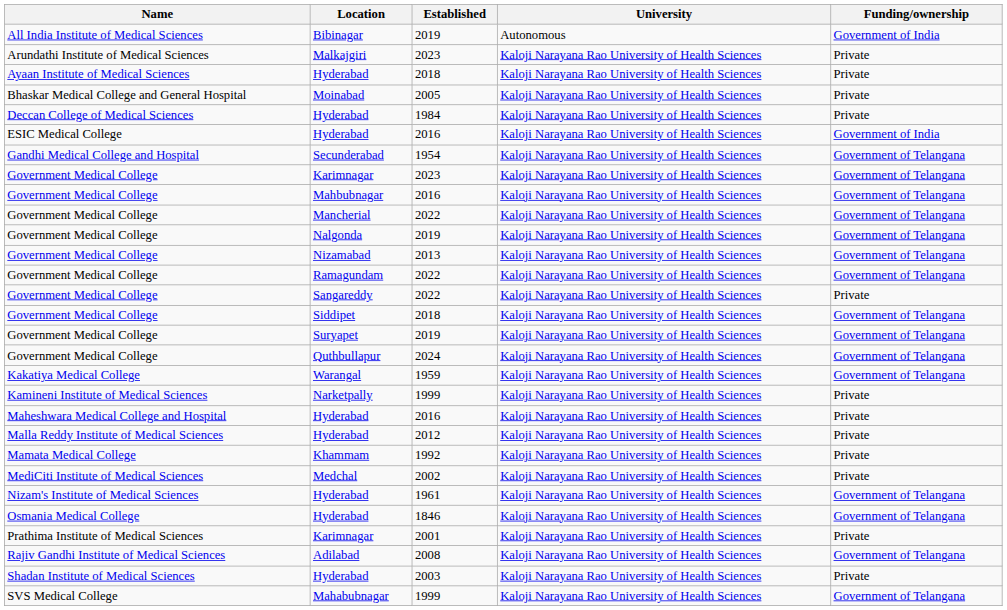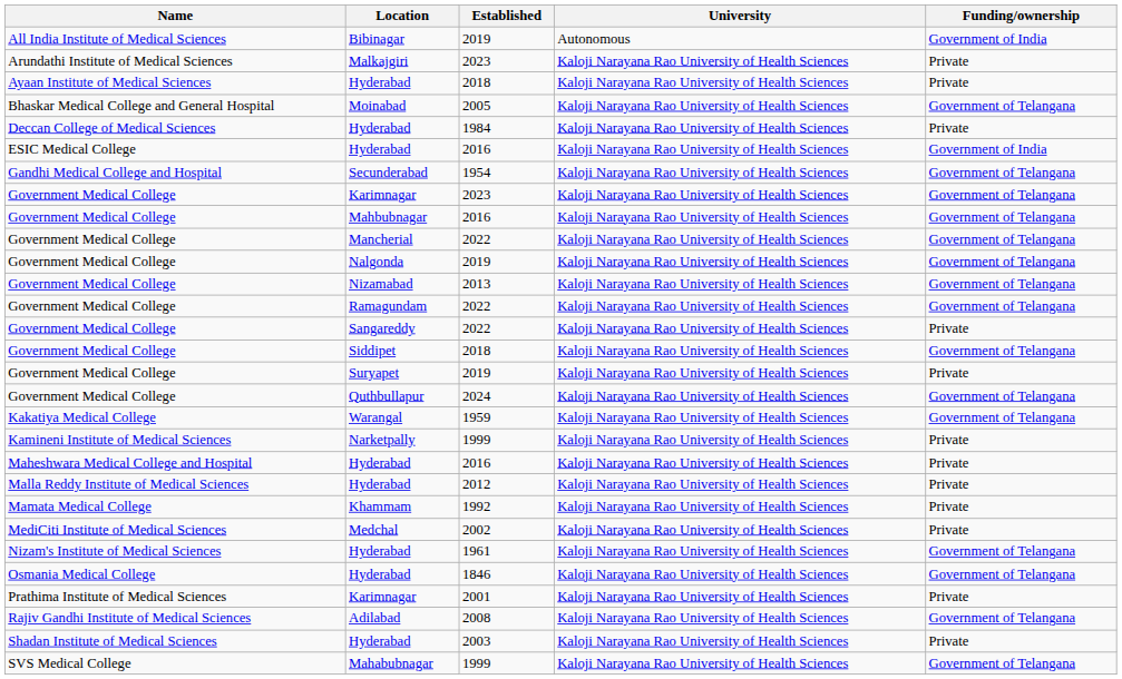Moinabad | Funding/ownership: Private -> Government of Telangana
Suryapet | Funding/ownership: Government of Telangana -> Private
